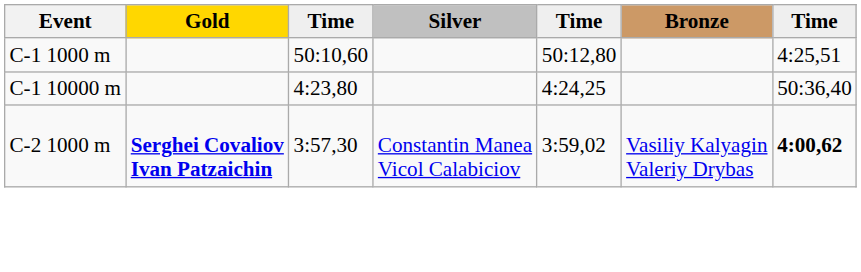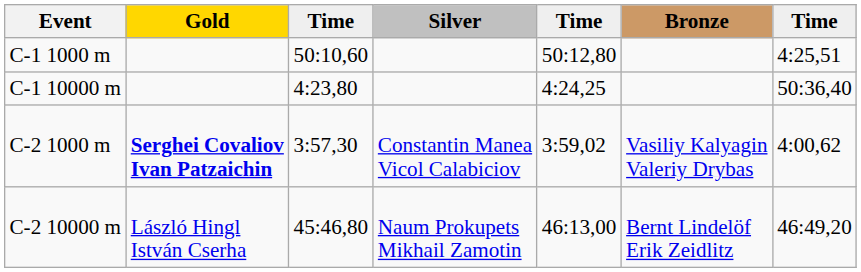C-2 1000 m | column 7: bold -> normal
+ row: C-2 10000 m | László Hingl István Cserha | 45:46,80 | Naum Prokupets Mikhail Zamotin | 46:13,00 | Bernt Lindelöf Erik Zeidlitz | 46:49,20
